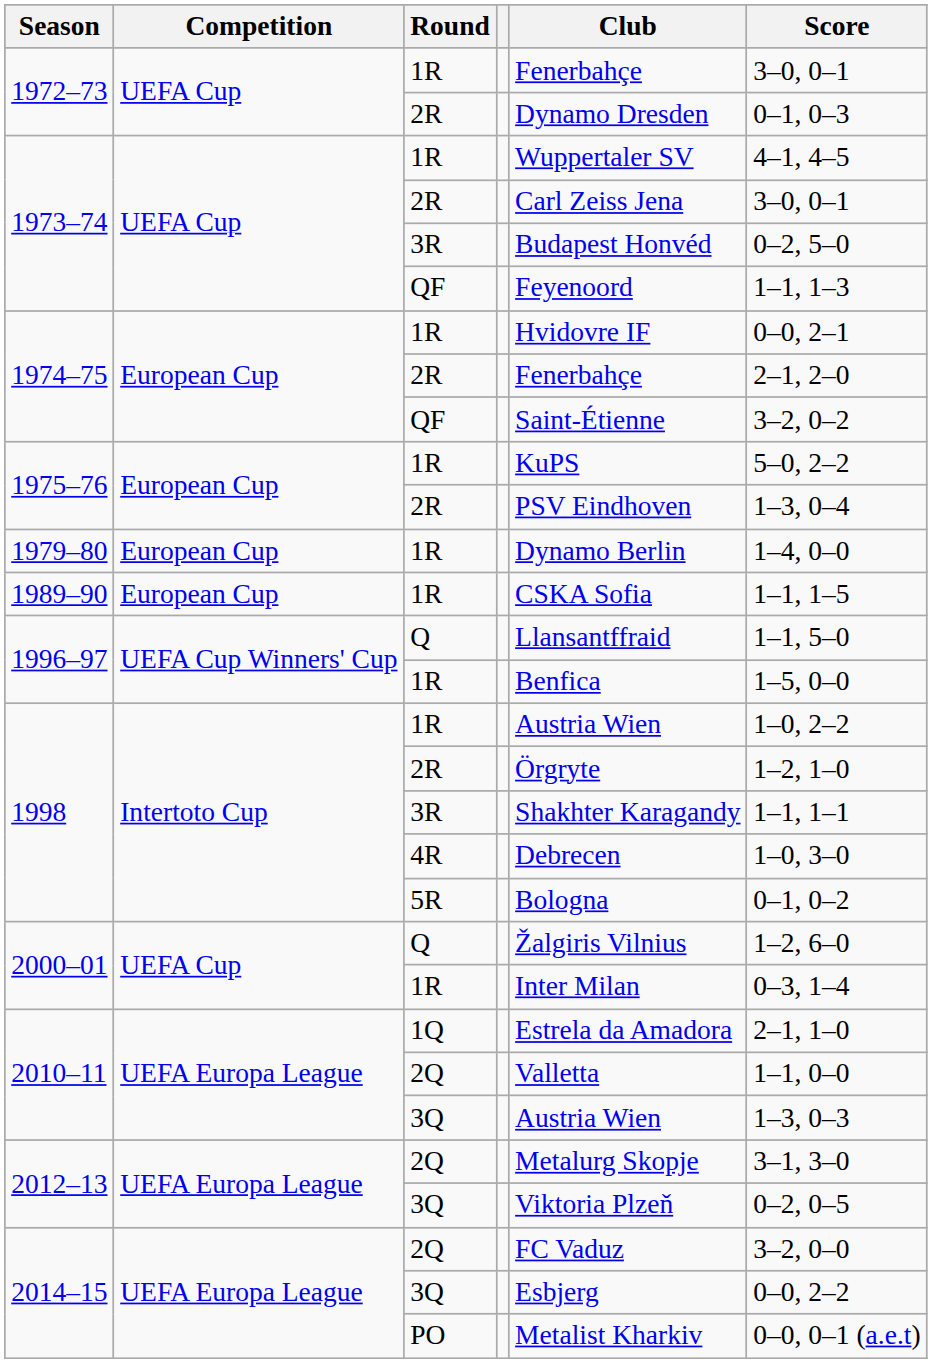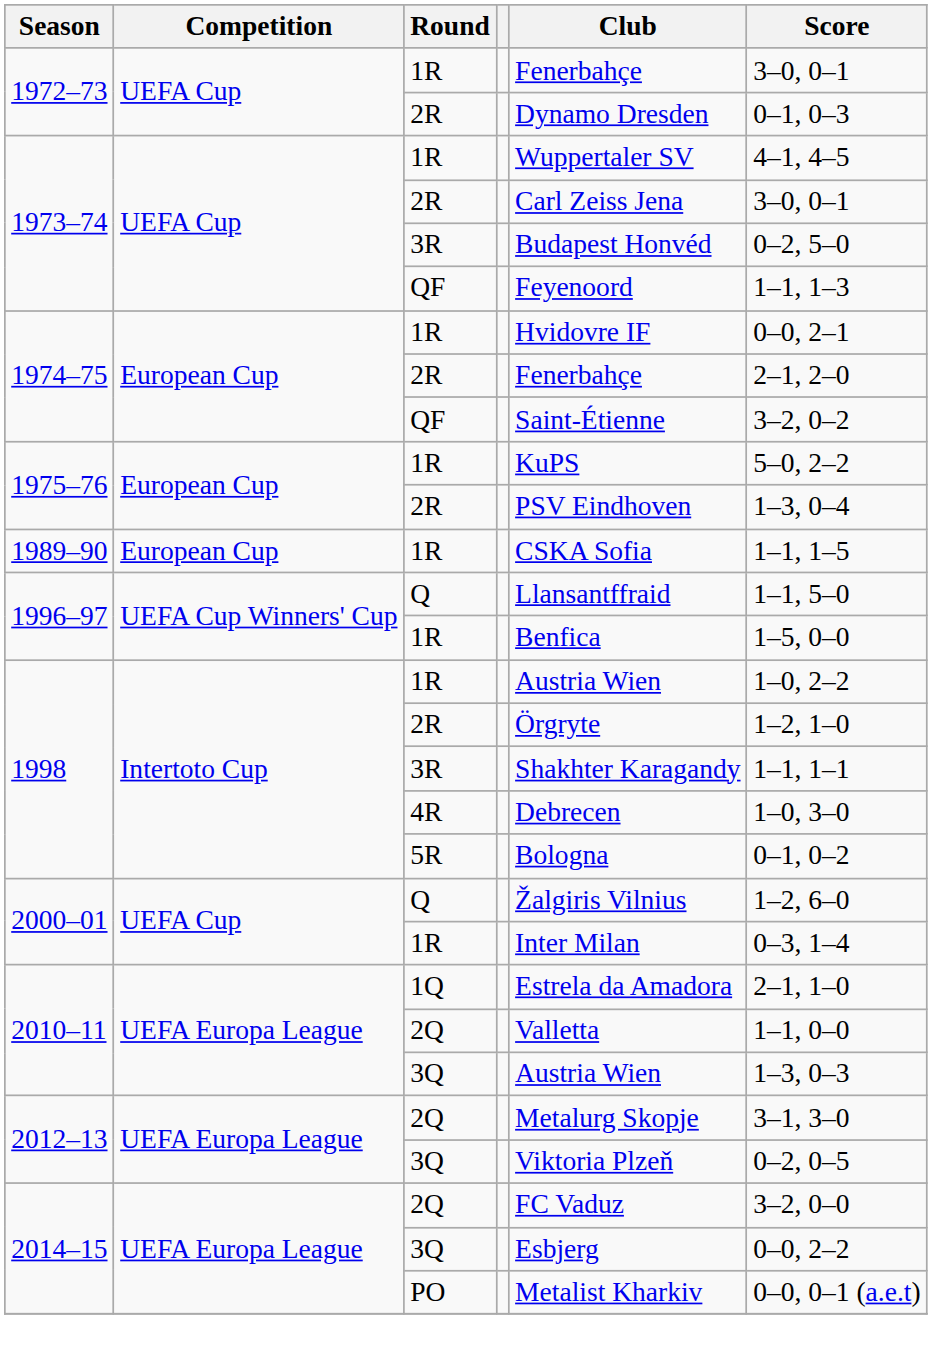- row: 1979–80 | European Cup | 1R | Dynamo Berlin | 1–4, 0–0
